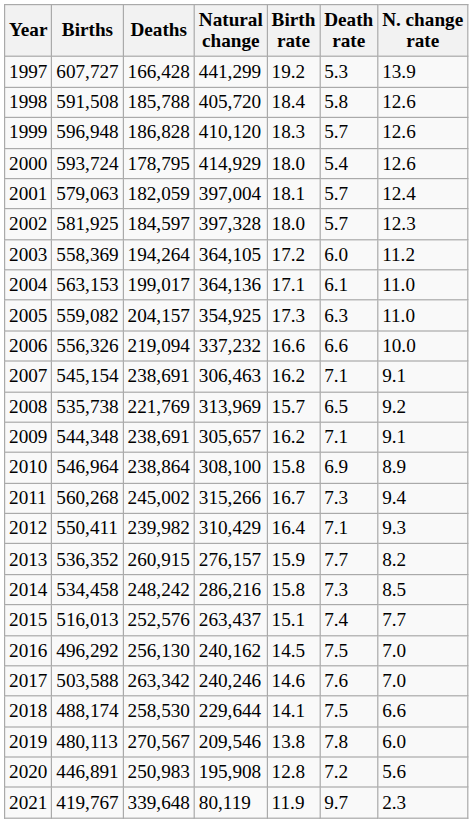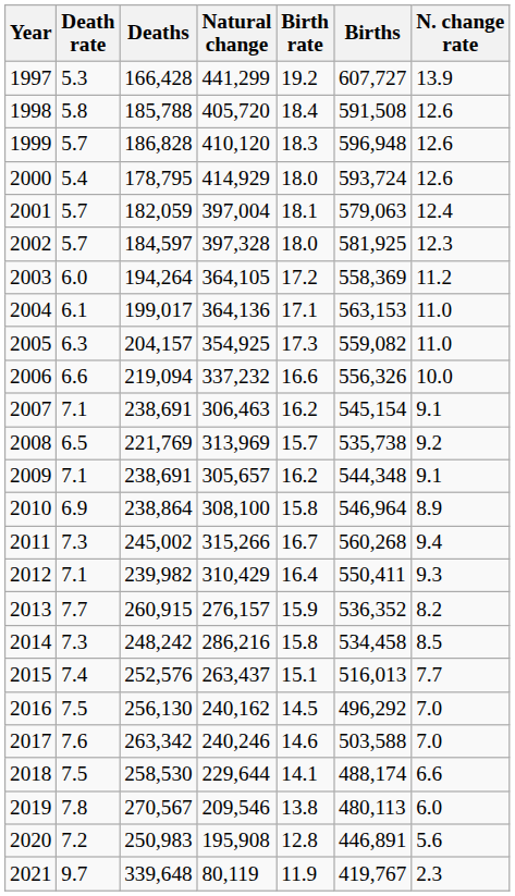columns swapped: Births <-> Death rate
